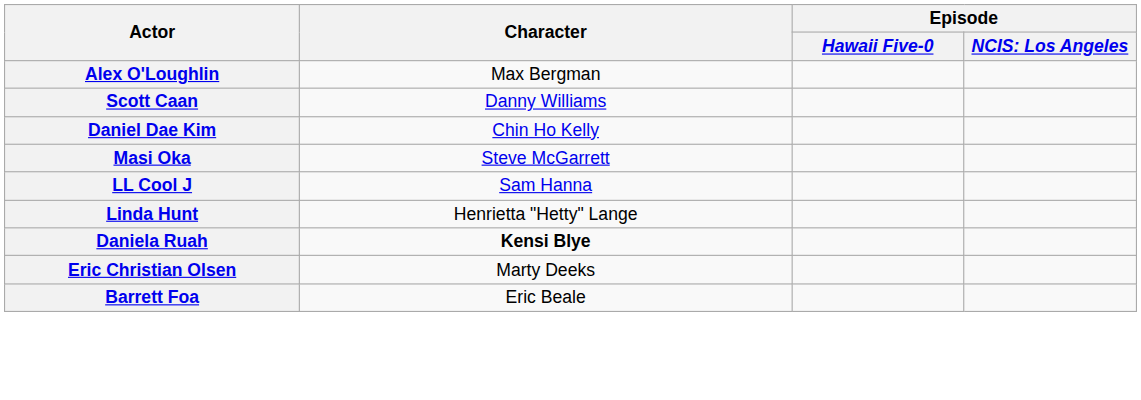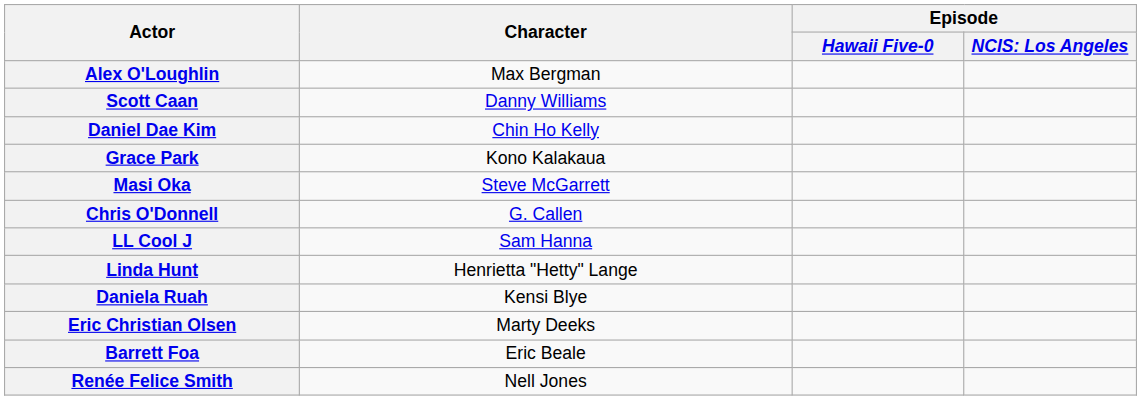+ row: Grace Park | Kono Kalakaua
+ row: Chris O'Donnell | G. Callen
Daniela Ruah | Character: bold -> normal
+ row: Renée Felice Smith | Nell Jones
